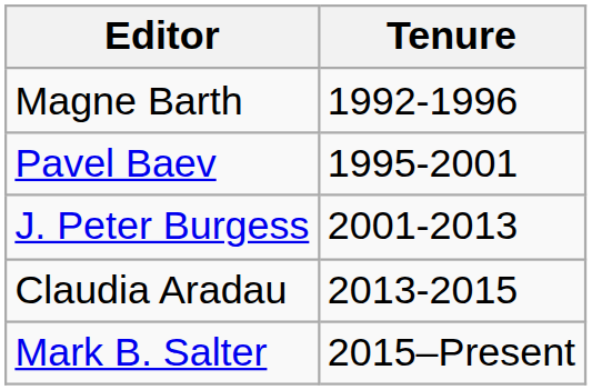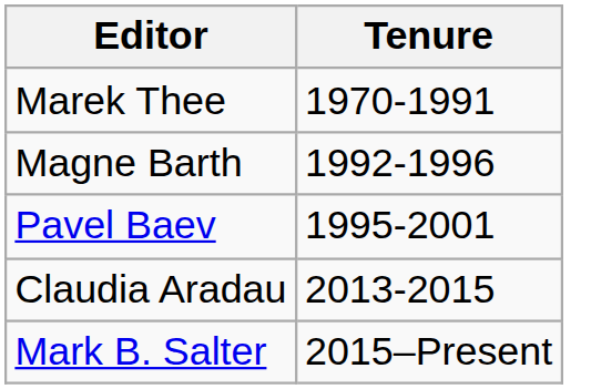+ row: Marek Thee | 1970-1991
- row: J. Peter Burgess | 2001-2013
